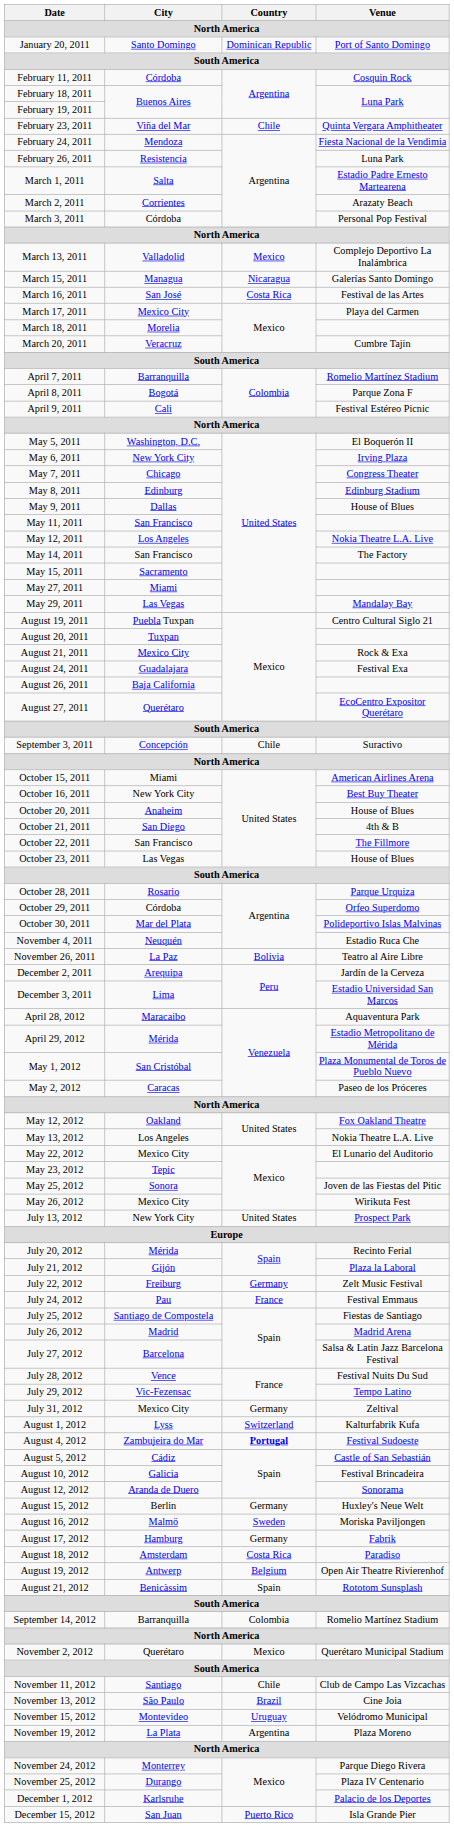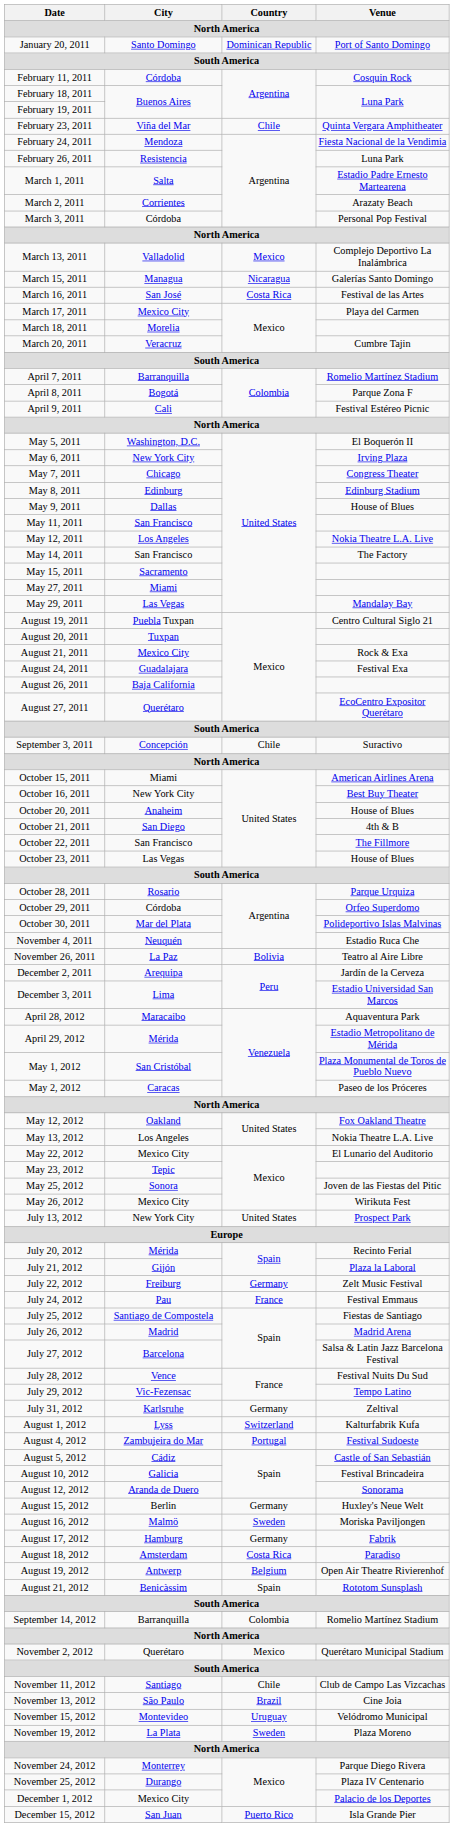July 31, 2012 | City: Mexico City -> Karlsruhe
August 4, 2012 | Country: bold -> normal
November 19, 2012 | Country: Argentina -> Sweden
December 1, 2012 | City: Karlsruhe -> Mexico City
